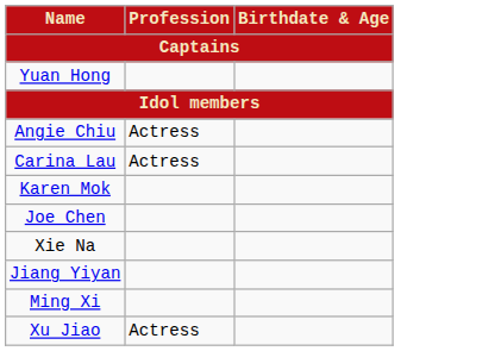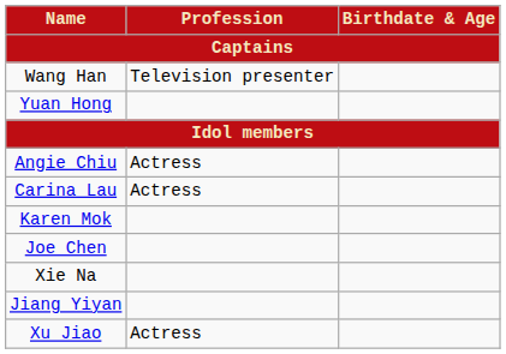+ row: Wang Han | Television presenter
- row: Ming Xi
